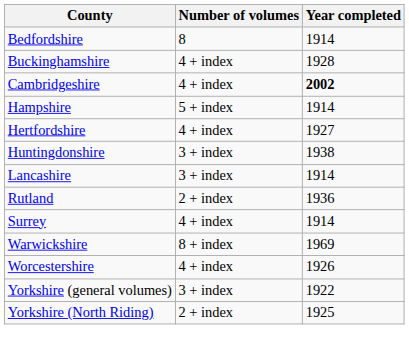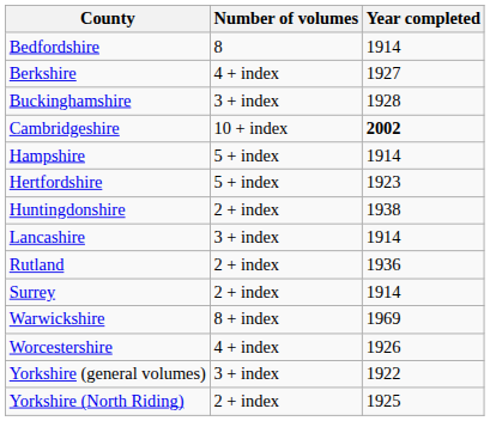+ row: Berkshire | 4 + index | 1927
Buckinghamshire | Number of volumes: 4 + index -> 3 + index
Cambridgeshire | Number of volumes: 4 + index -> 10 + index
Hertfordshire | Number of volumes: 4 + index -> 5 + index
Hertfordshire | Year completed: 1927 -> 1923
Huntingdonshire | Number of volumes: 3 + index -> 2 + index
Surrey | Number of volumes: 4 + index -> 2 + index
